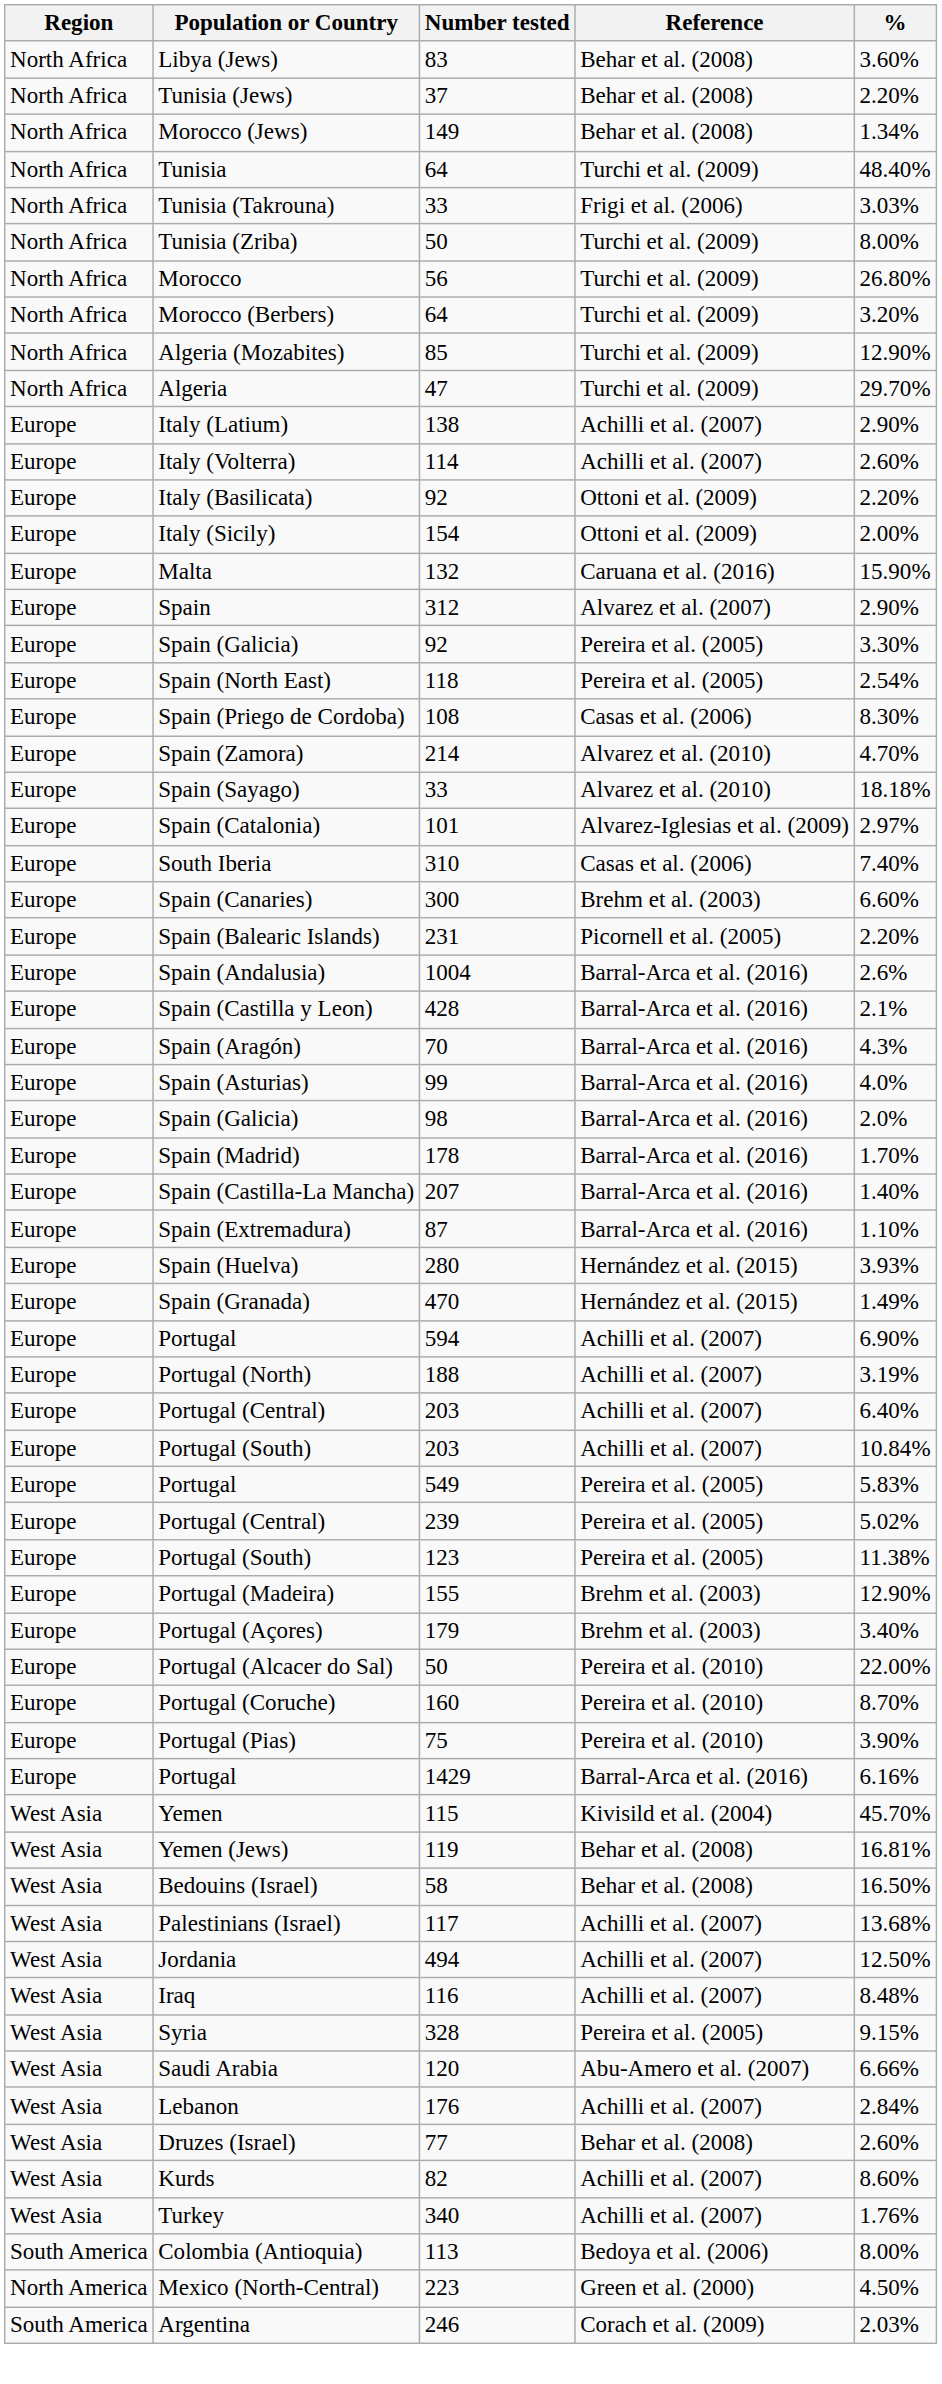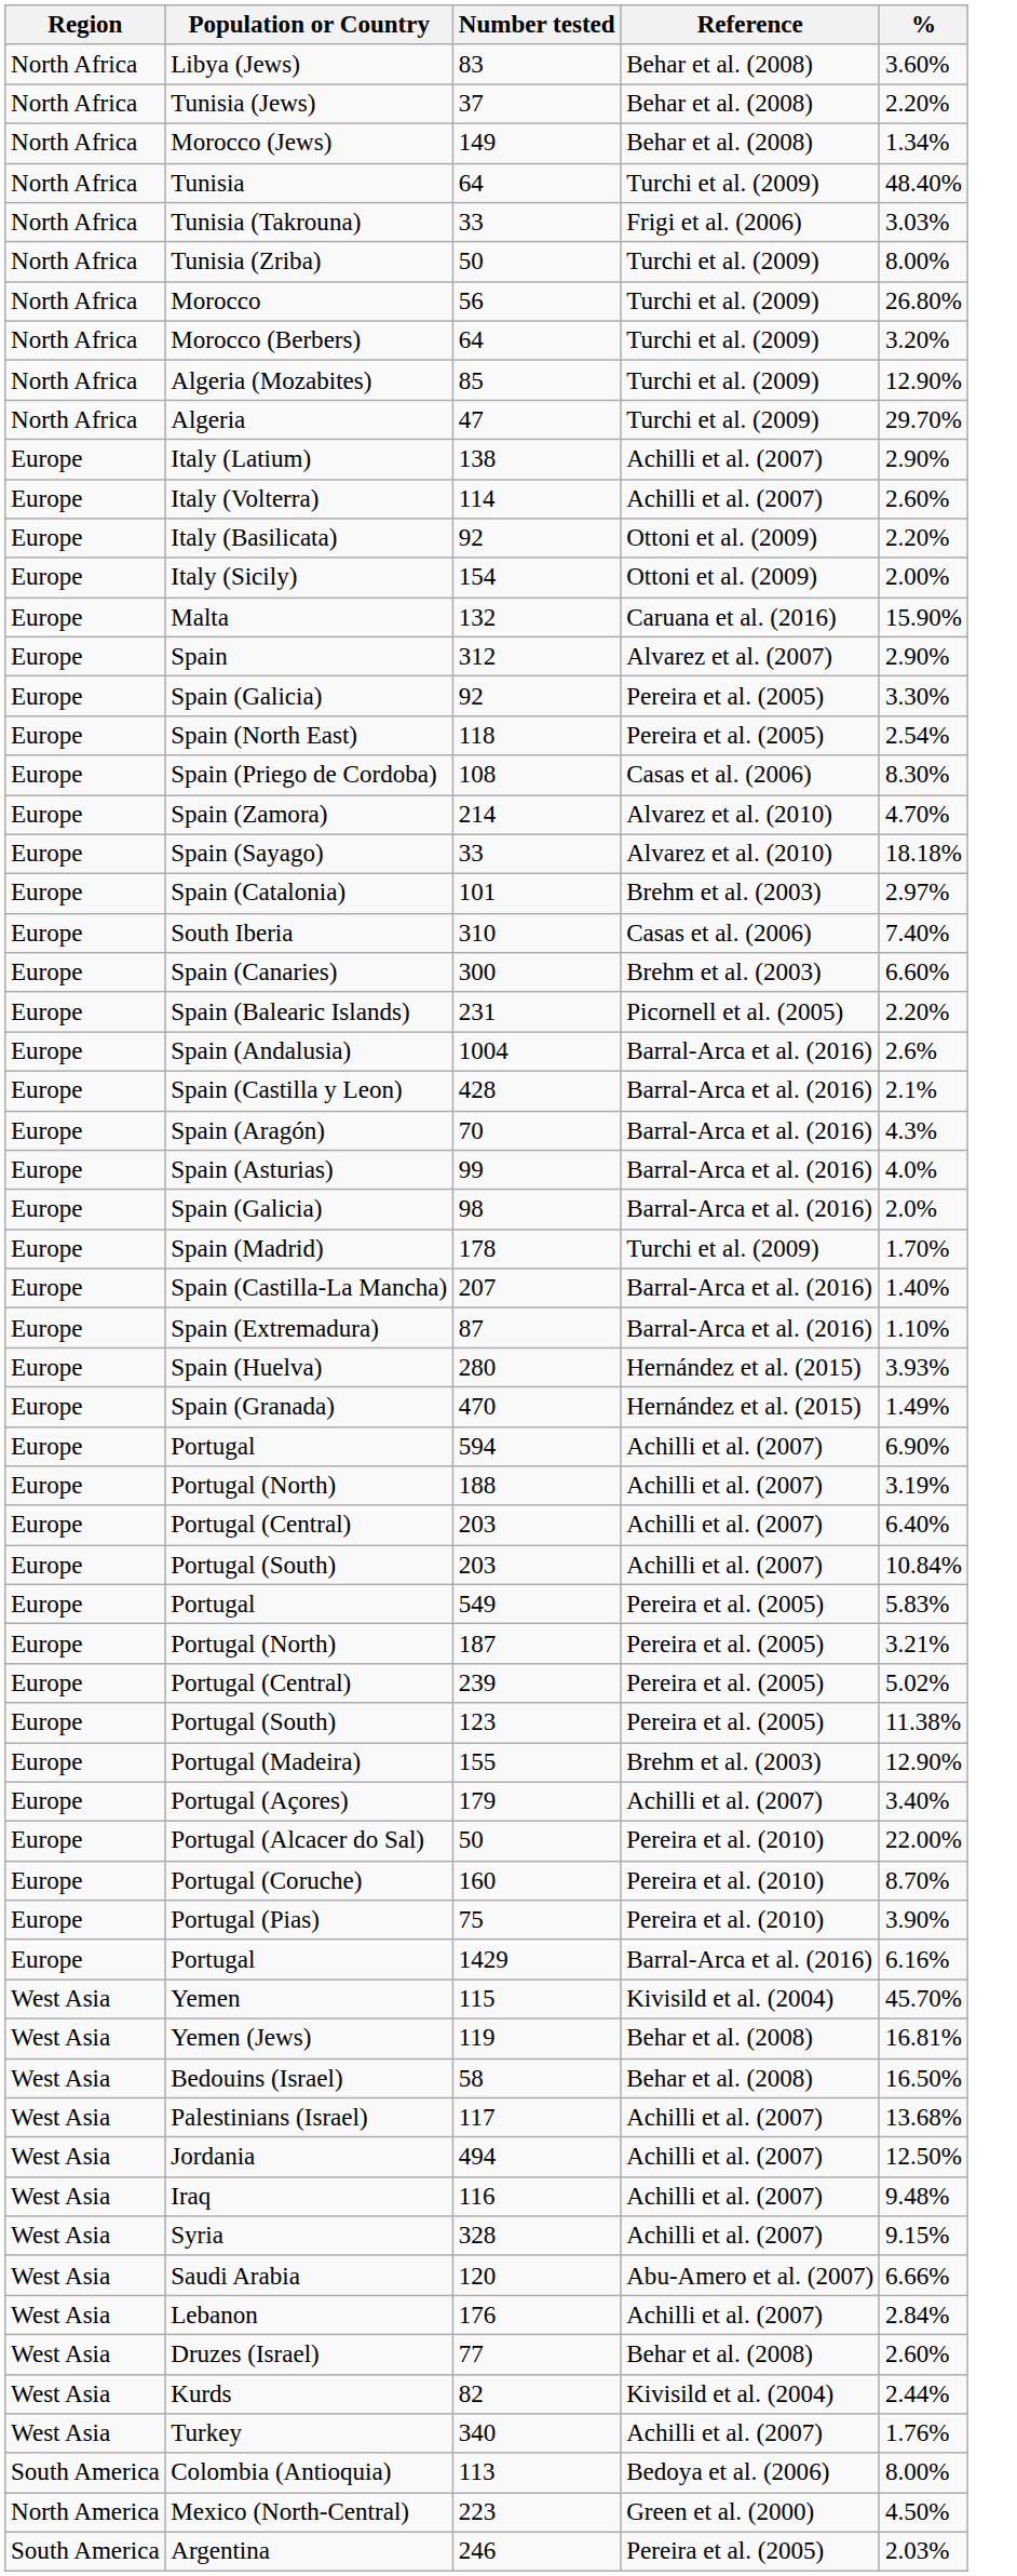Spain (Catalonia) | Reference: Alvarez-Iglesias et al. (2009) -> Brehm et al. (2003)
Spain (Madrid) | Reference: Barral-Arca et al. (2016) -> Turchi et al. (2009)
+ row: Europe | Portugal (North) | 187 | Pereira et al. (2005) | 3.21%
Portugal (Açores) | Reference: Brehm et al. (2003) -> Achilli et al. (2007)
Iraq | %: 8.48% -> 9.48%
Syria | Reference: Pereira et al. (2005) -> Achilli et al. (2007)
Kurds | Reference: Achilli et al. (2007) -> Kivisild et al. (2004)
Kurds | %: 8.60% -> 2.44%
Argentina | Reference: Corach et al. (2009) -> Pereira et al. (2005)
